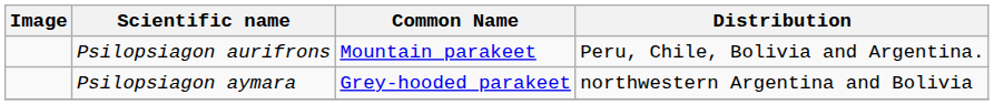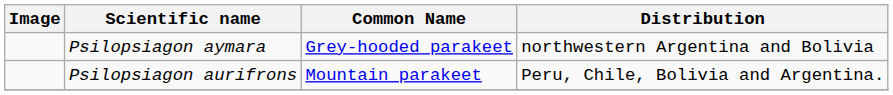rows swapped: Psilopsiagon aurifrons <-> Psilopsiagon aymara
